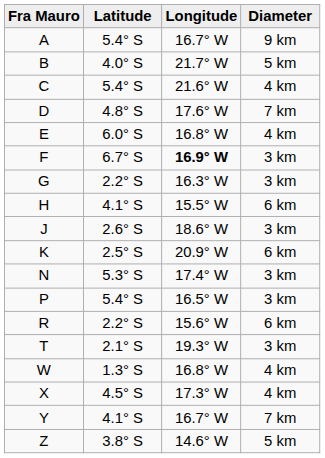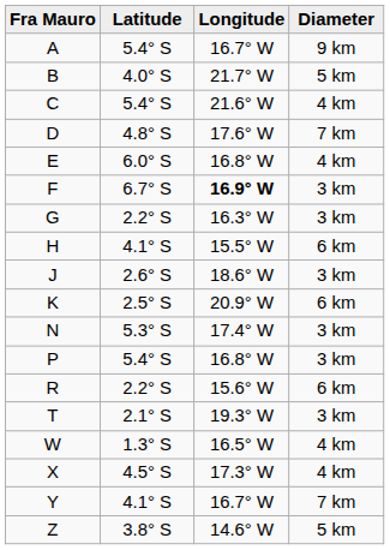P | Longitude: 16.5° W -> 16.8° W
W | Longitude: 16.8° W -> 16.5° W
